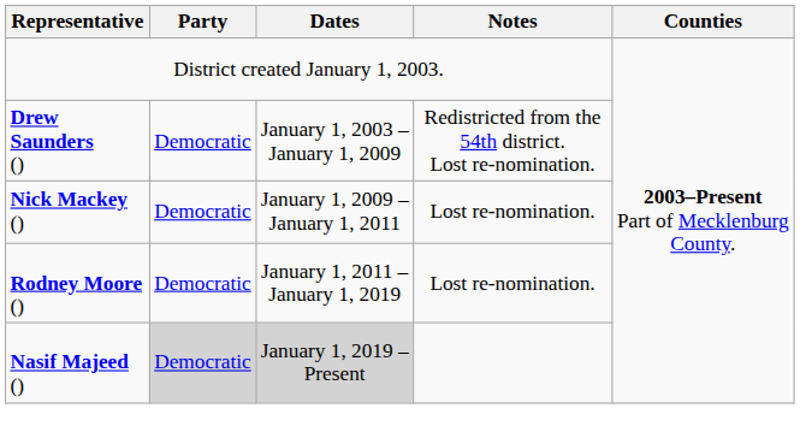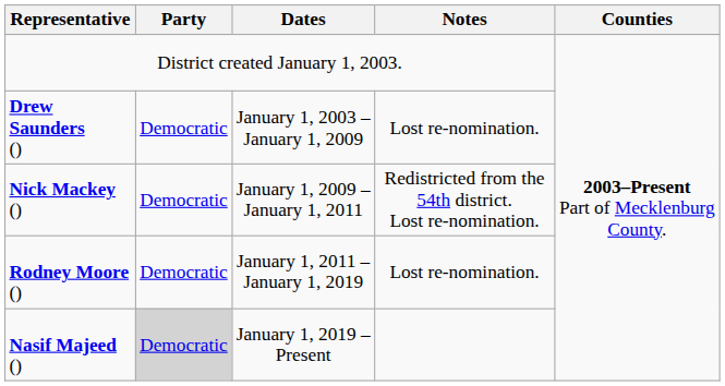Drew Saunders () | Notes: Redistricted from the 54th district. Lost re-nomination. -> Lost re-nomination.
Nick Mackey () | Notes: Lost re-nomination. -> Redistricted from the 54th district. Lost re-nomination.
Nasif Majeed () | Dates: lightgrey background -> no background
